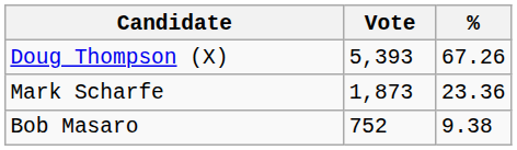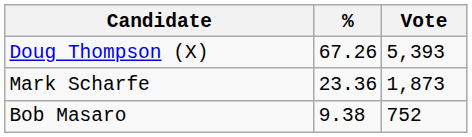columns swapped: Vote <-> %
